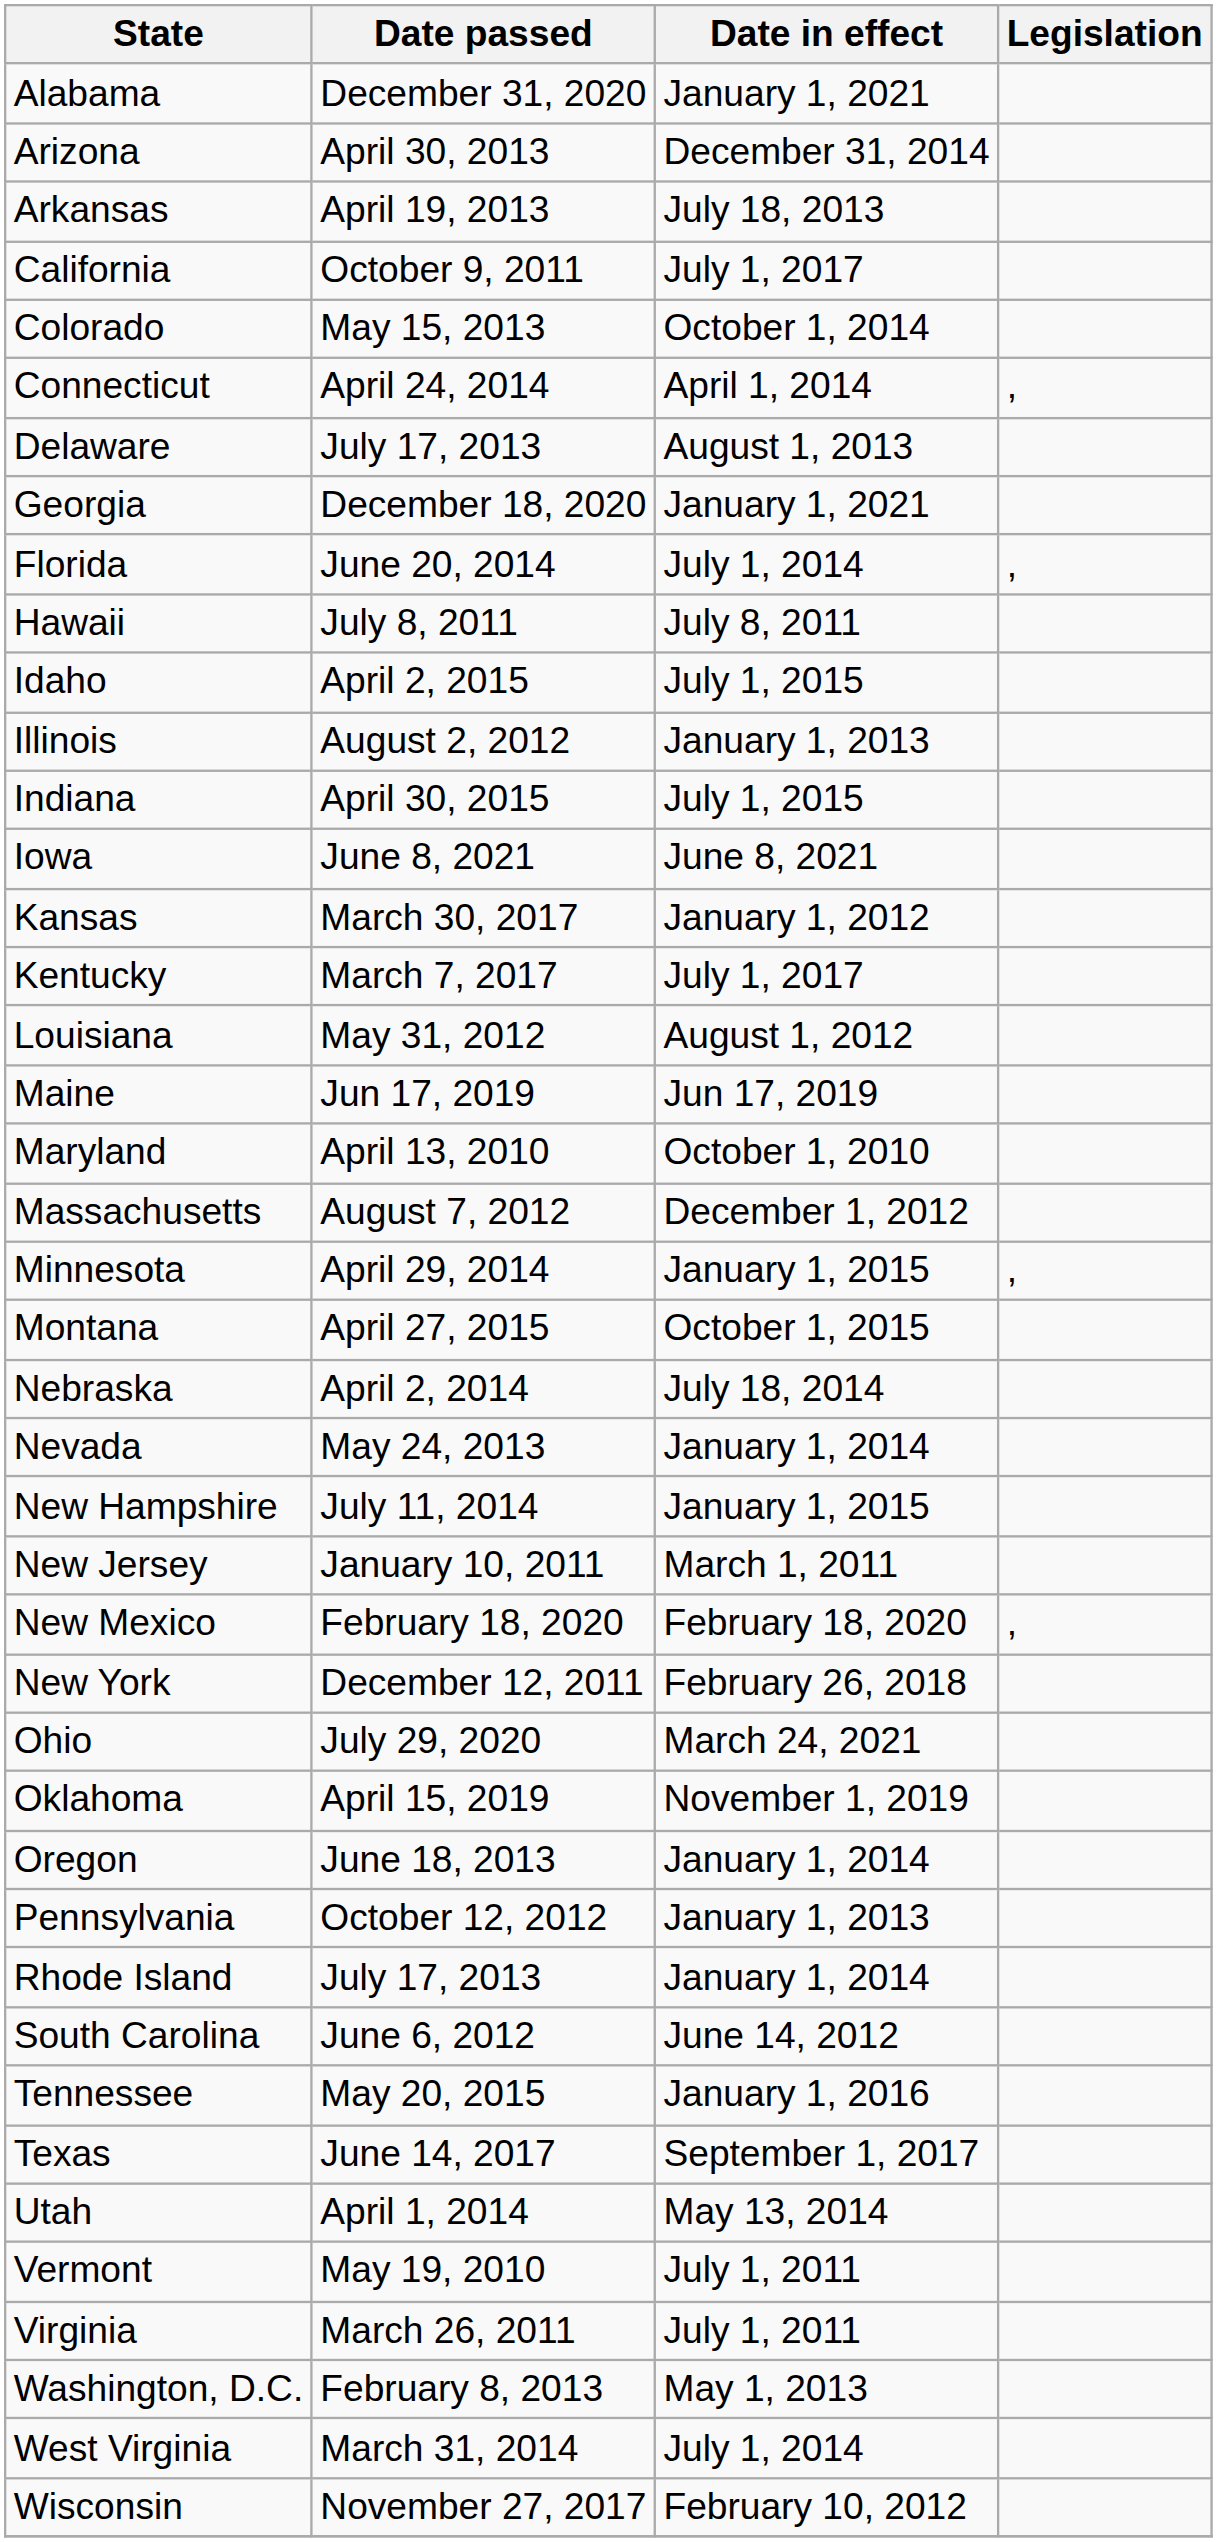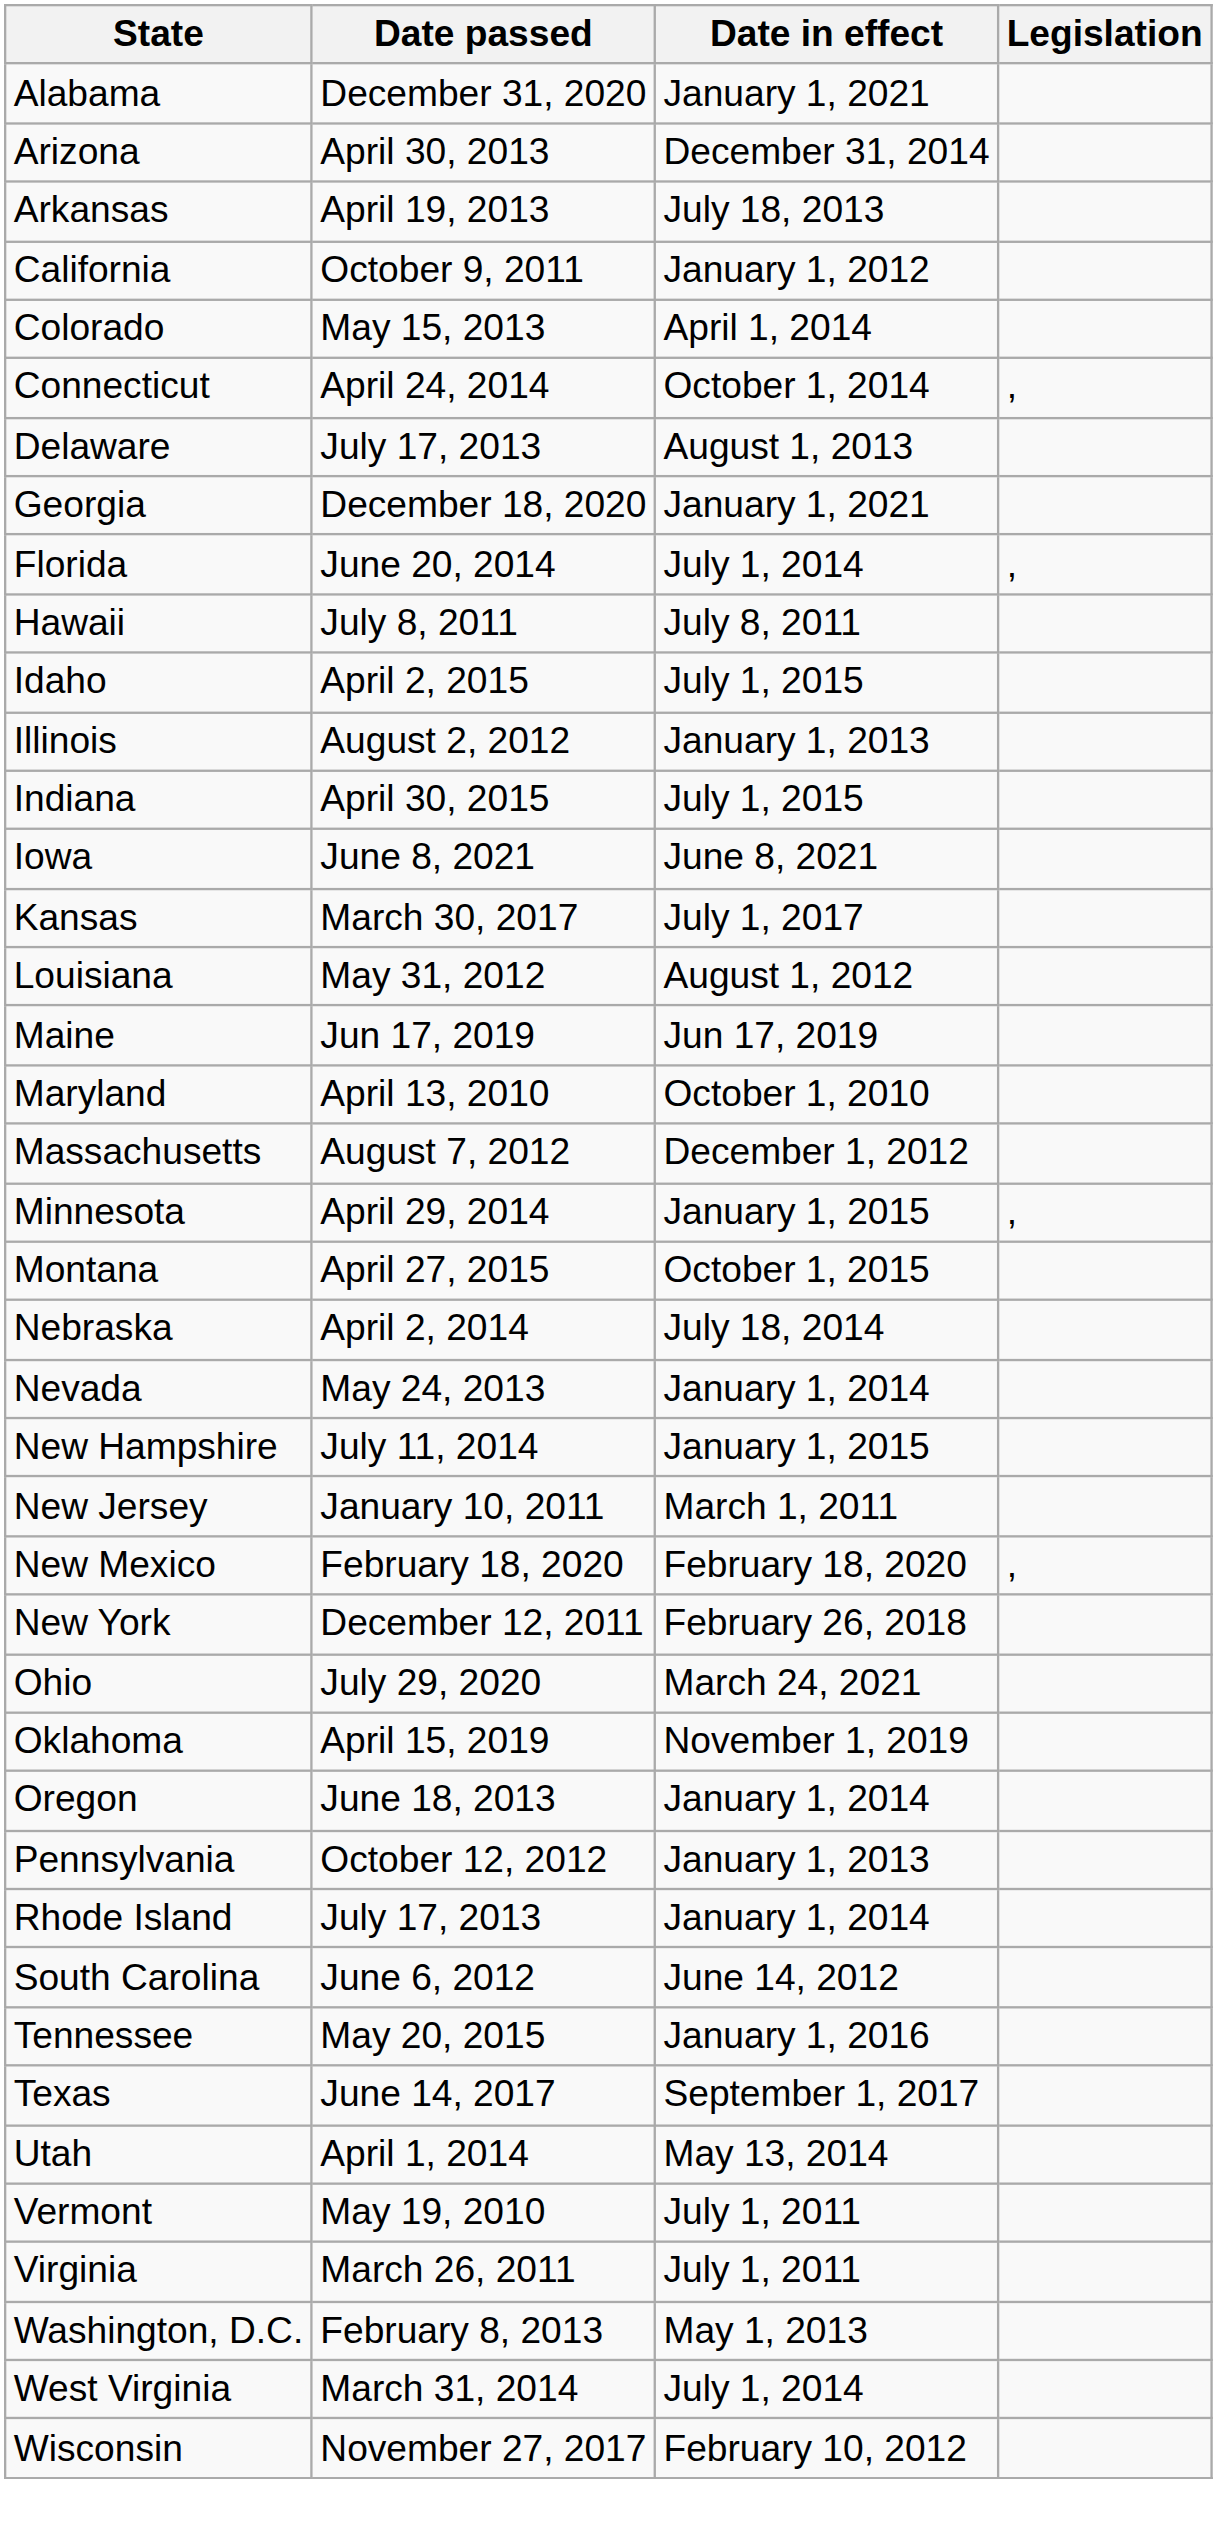California | Date in effect: July 1, 2017 -> January 1, 2012
Colorado | Date in effect: October 1, 2014 -> April 1, 2014
Connecticut | Date in effect: April 1, 2014 -> October 1, 2014
Kansas | Date in effect: January 1, 2012 -> July 1, 2017
- row: Kentucky | March 7, 2017 | July 1, 2017
